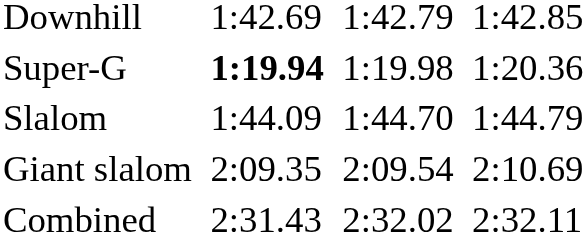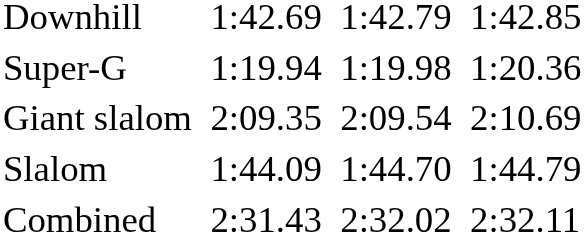Super-G | column 3: bold -> normal
rows swapped: Giant slalom <-> Slalom
